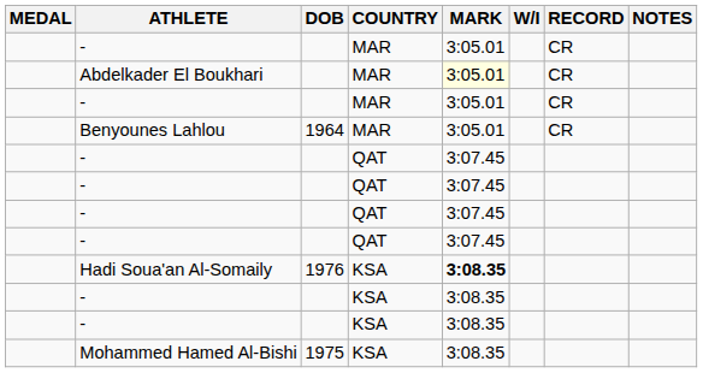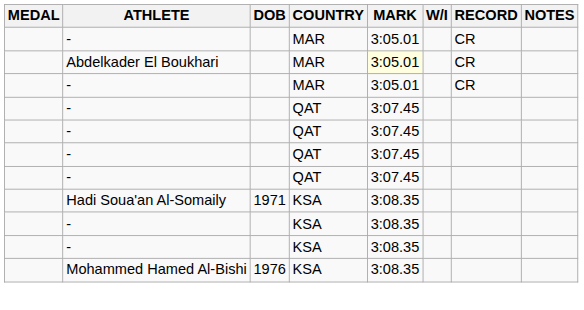- row: Benyounes Lahlou | 1964 | MAR | 3:05.01 | CR
Hadi Soua'an Al-Somaily | DOB: 1976 -> 1971
Hadi Soua'an Al-Somaily | MARK: bold -> normal
Mohammed Hamed Al-Bishi | DOB: 1975 -> 1976
